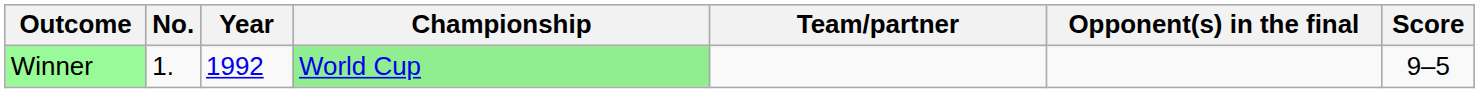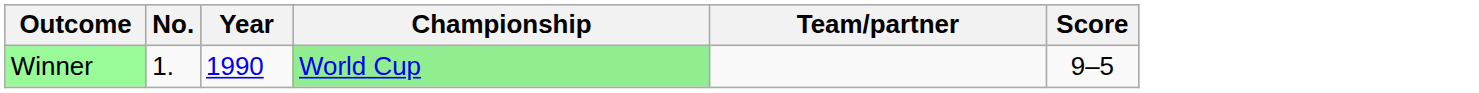- column: Opponent(s) in the final
Winner | Year: 1992 -> 1990
